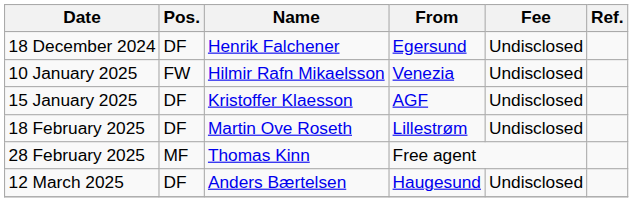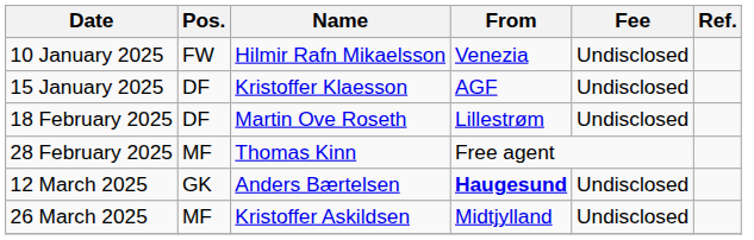- row: 18 December 2024 | DF | Henrik Falchener | Egersund | Undisclosed
12 March 2025 | Pos.: DF -> GK
12 March 2025 | From: normal -> bold
+ row: 26 March 2025 | MF | Kristoffer Askildsen | Midtjylland | Undisclosed
